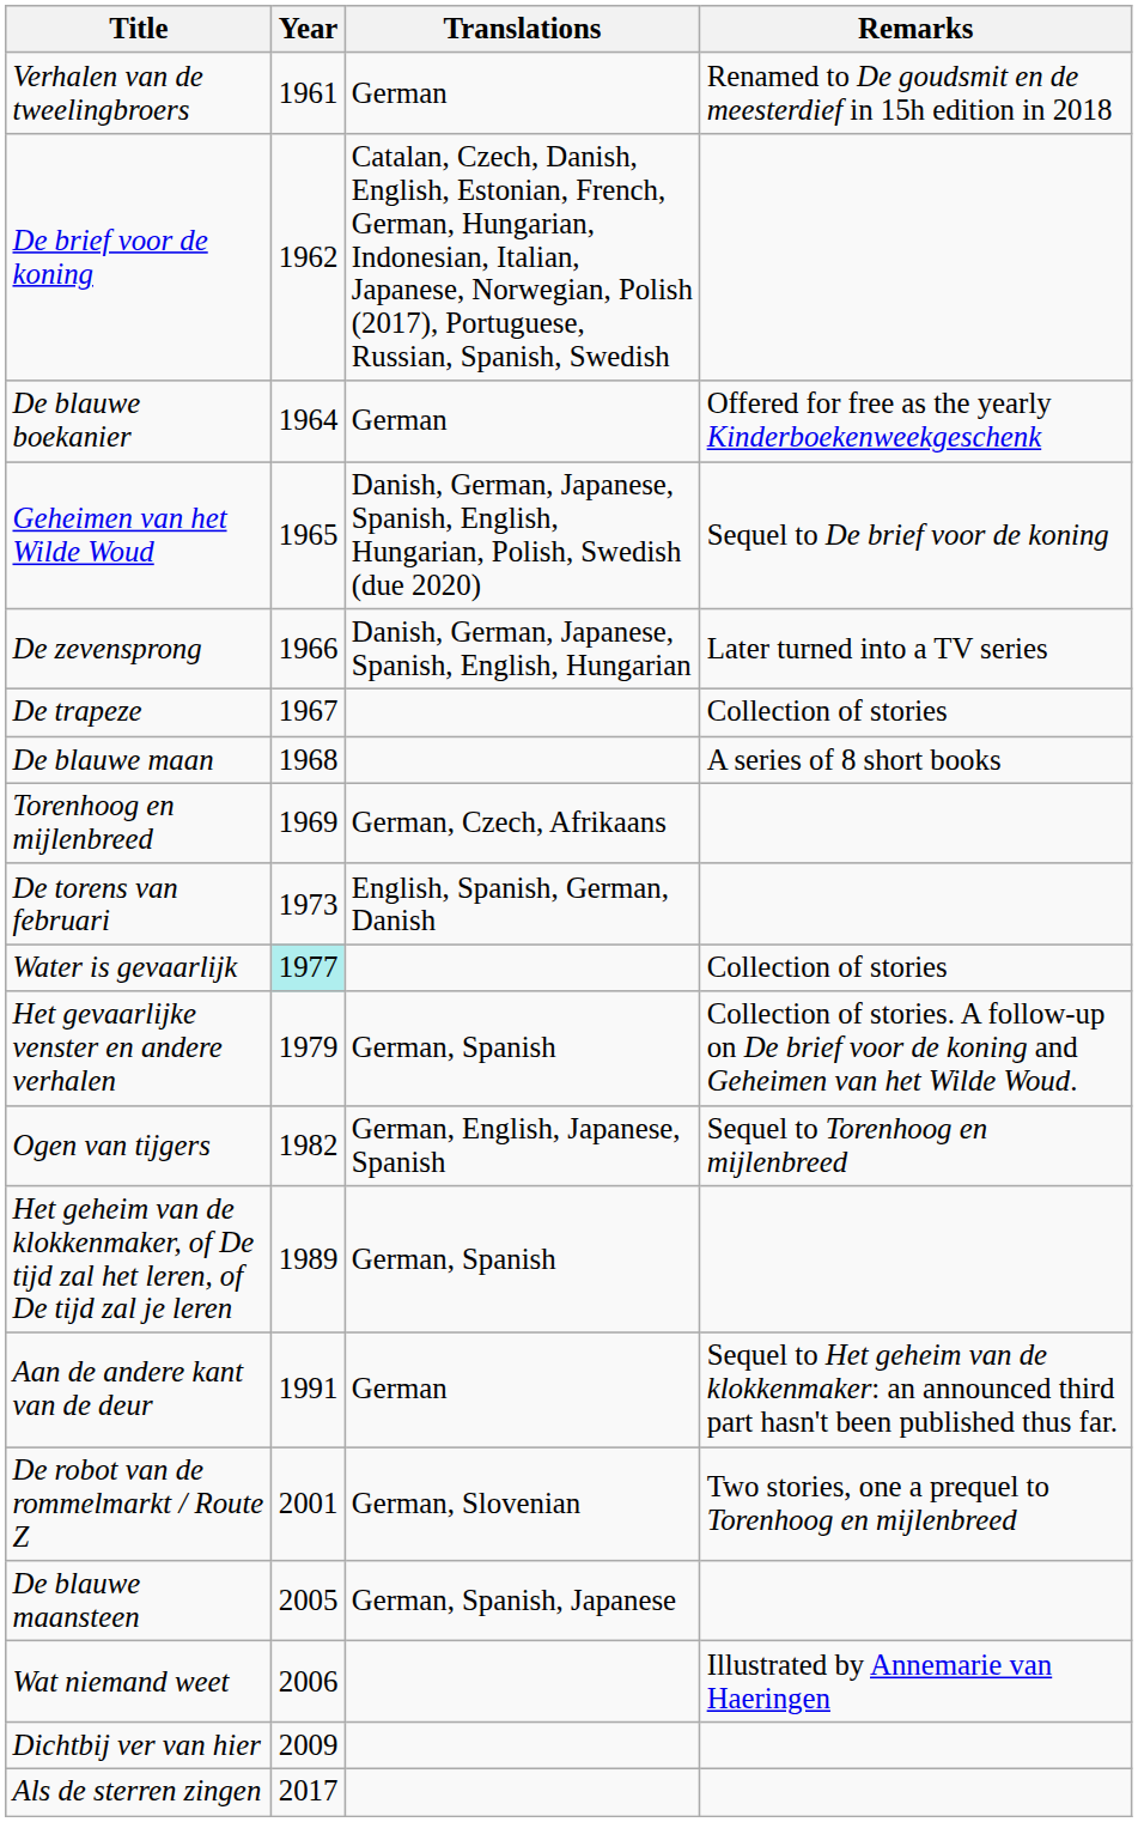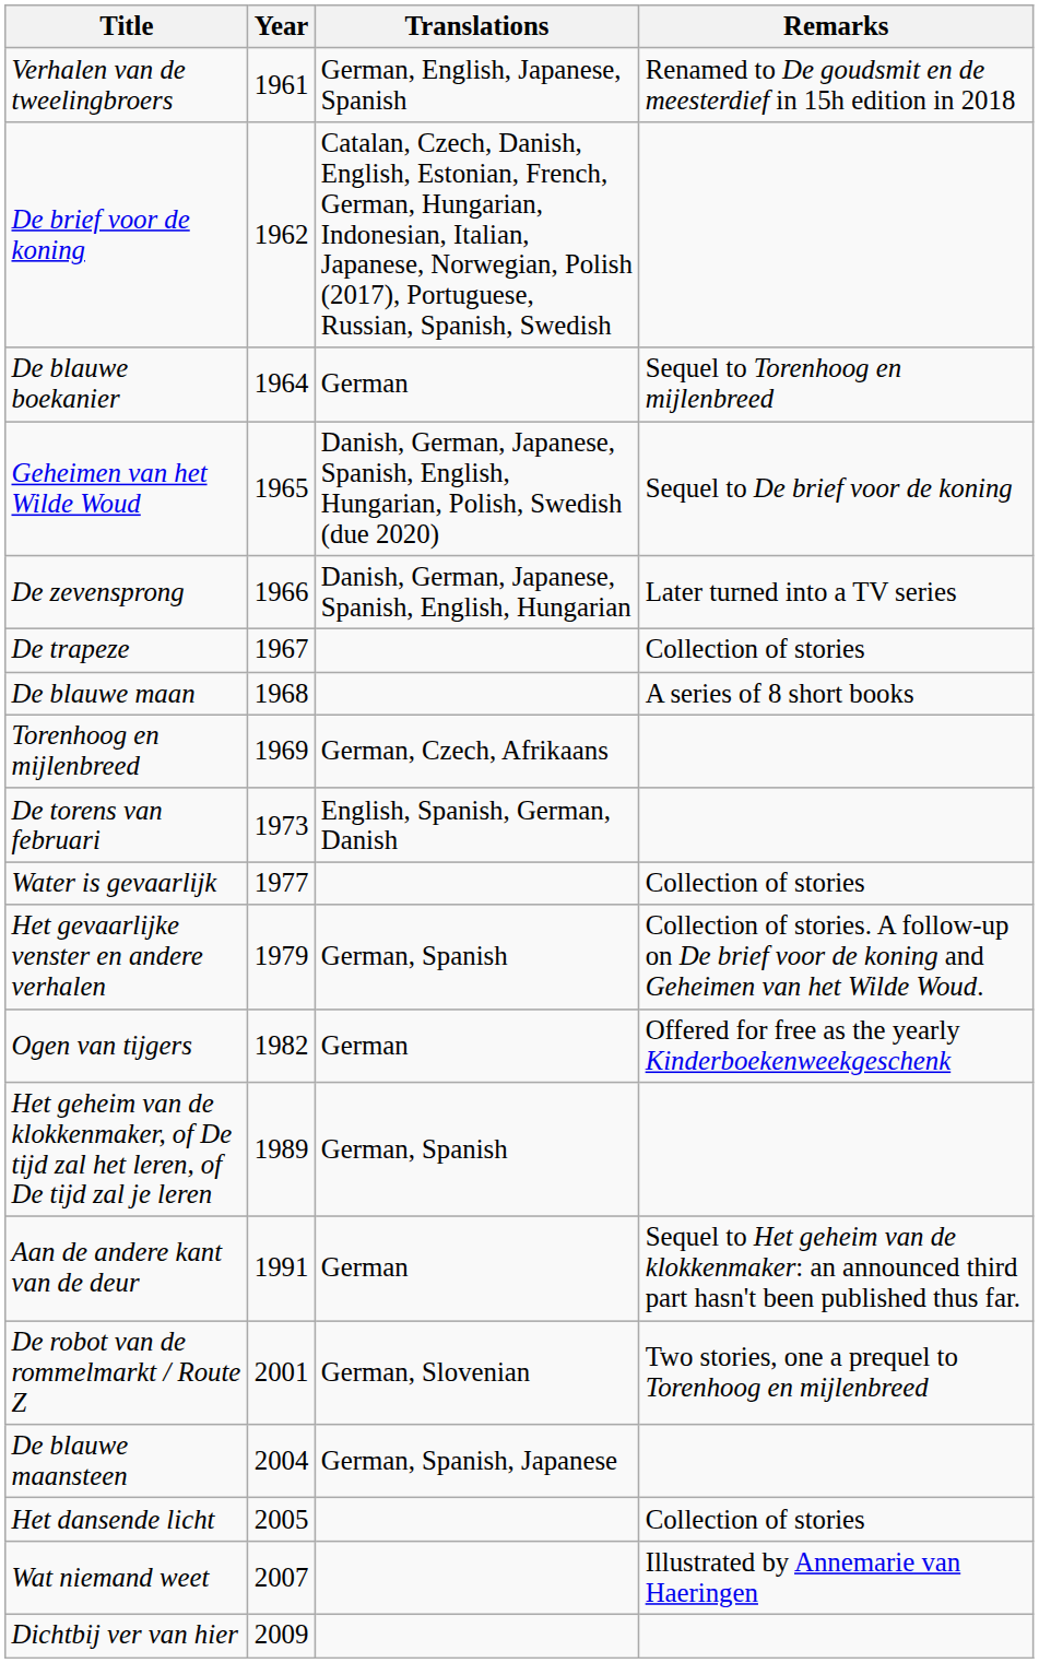Verhalen van de tweelingbroers | Translations: German -> German, English, Japanese, Spanish
De blauwe boekanier | Remarks: Offered for free as the yearly Kinderboekenweekgeschenk -> Sequel to Torenhoog en mijlenbreed
Water is gevaarlijk | Year: paleturquoise background -> no background
Ogen van tijgers | Translations: German, English, Japanese, Spanish -> German
Ogen van tijgers | Remarks: Sequel to Torenhoog en mijlenbreed -> Offered for free as the yearly Kinderboekenweekgeschenk
De blauwe maansteen | Year: 2005 -> 2004
+ row: Het dansende licht | 2005 | Collection of stories
Wat niemand weet | Year: 2006 -> 2007
- row: Als de sterren zingen | 2017
